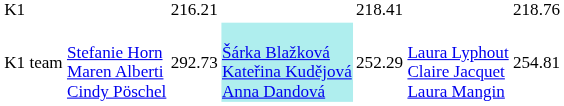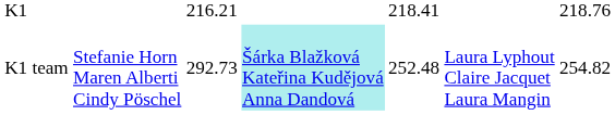K1 team | column 5: 252.29 -> 252.48
K1 team | column 7: 254.81 -> 254.82
